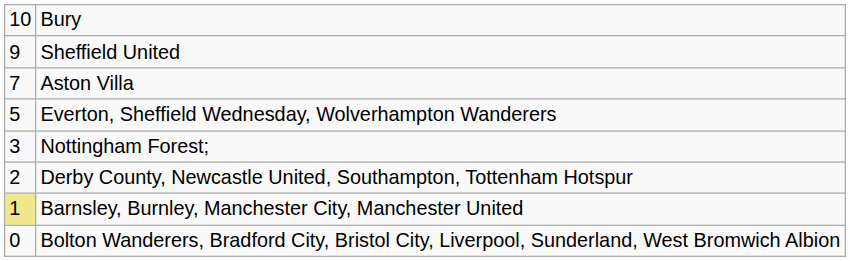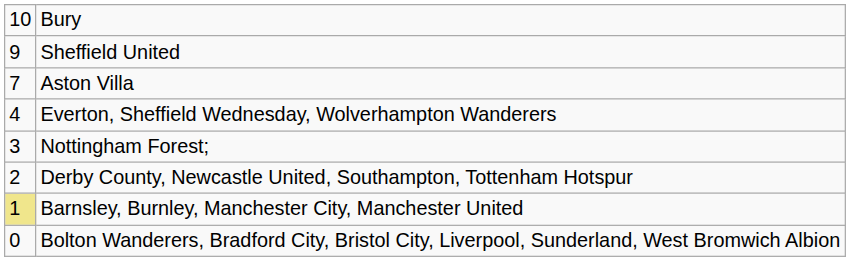Everton, Sheffield Wednesday, Wolverhampton Wanderers | column 1: 5 -> 4
